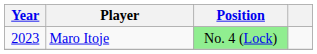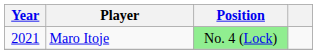Maro Itoje | Year: 2023 -> 2021
